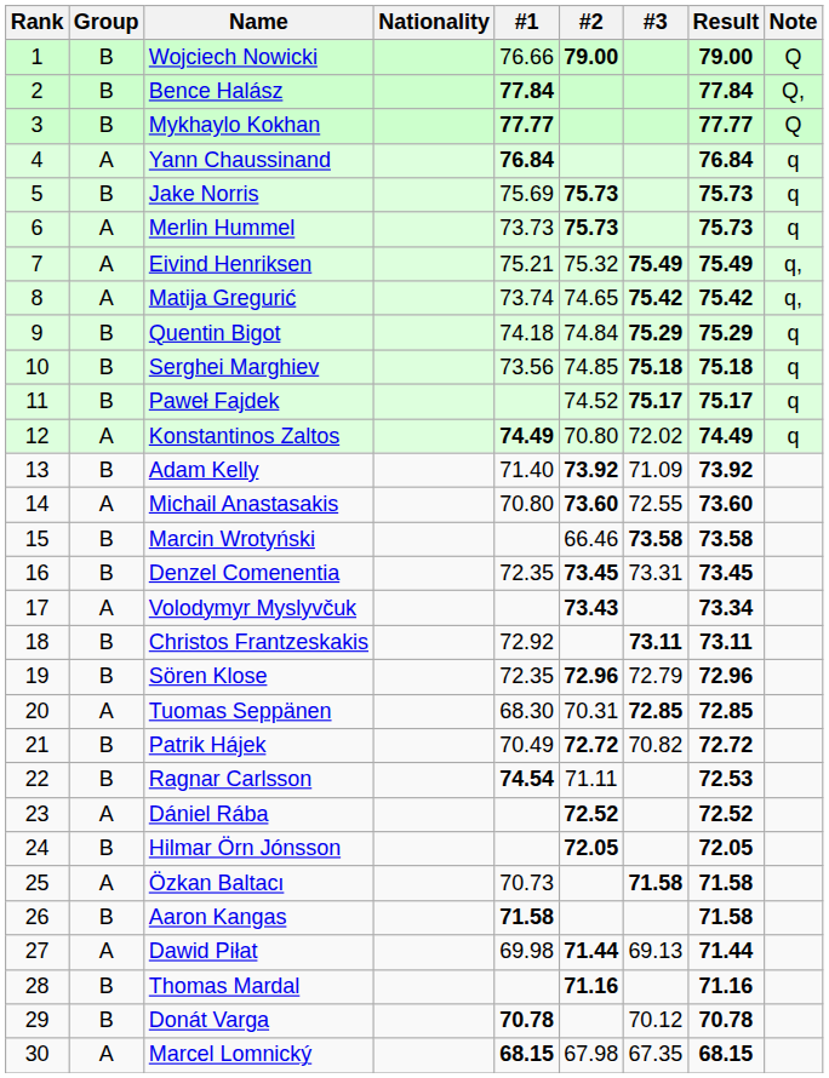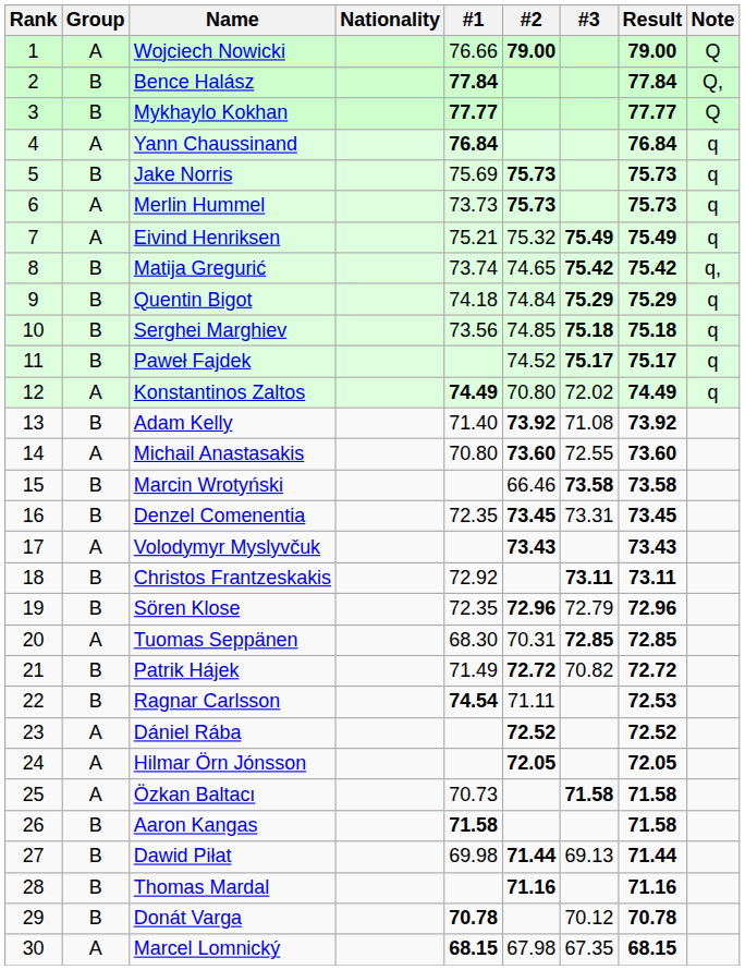Wojciech Nowicki | Group: B -> A
Eivind Henriksen | Note: q, -> q
Matija Gregurić | Group: A -> B
Adam Kelly | #3: 71.09 -> 71.08
Volodymyr Myslyvčuk | Result: 73.34 -> 73.43
Patrik Hájek | #1: 70.49 -> 71.49
Hilmar Örn Jónsson | Group: B -> A
Dawid Piłat | Group: A -> B
